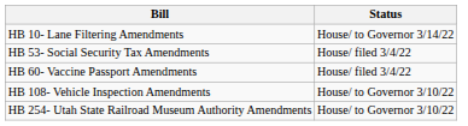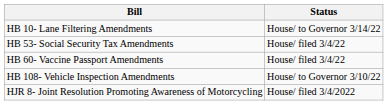- row: HB 254- Utah State Railroad Museum Authority Amendments | House/ to Governor 3/10/22
+ row: HJR 8- Joint Resolution Promoting Awareness of Motorcycling | House/ filed 3/4/2022
